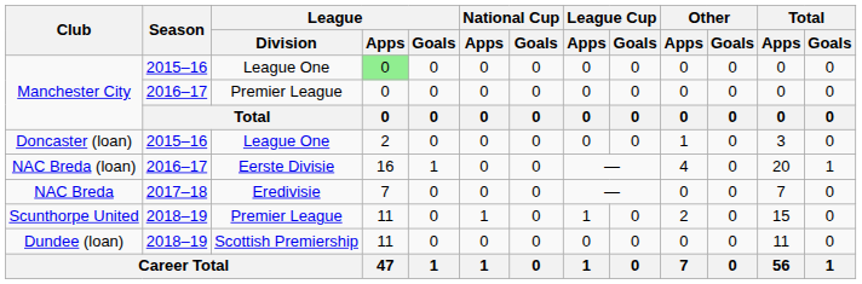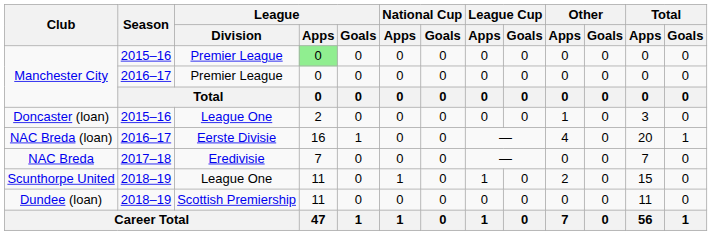Manchester City / 2015–16 | League / Division: League One -> Premier League
Scunthorpe United | League / Division: Premier League -> League One
